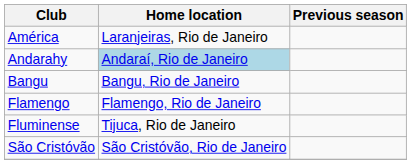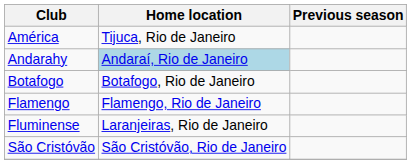América | Home location: Laranjeiras, Rio de Janeiro -> Tijuca, Rio de Janeiro
- row: Bangu | Bangu, Rio de Janeiro
+ row: Botafogo | Botafogo, Rio de Janeiro
Fluminense | Home location: Tijuca, Rio de Janeiro -> Laranjeiras, Rio de Janeiro
